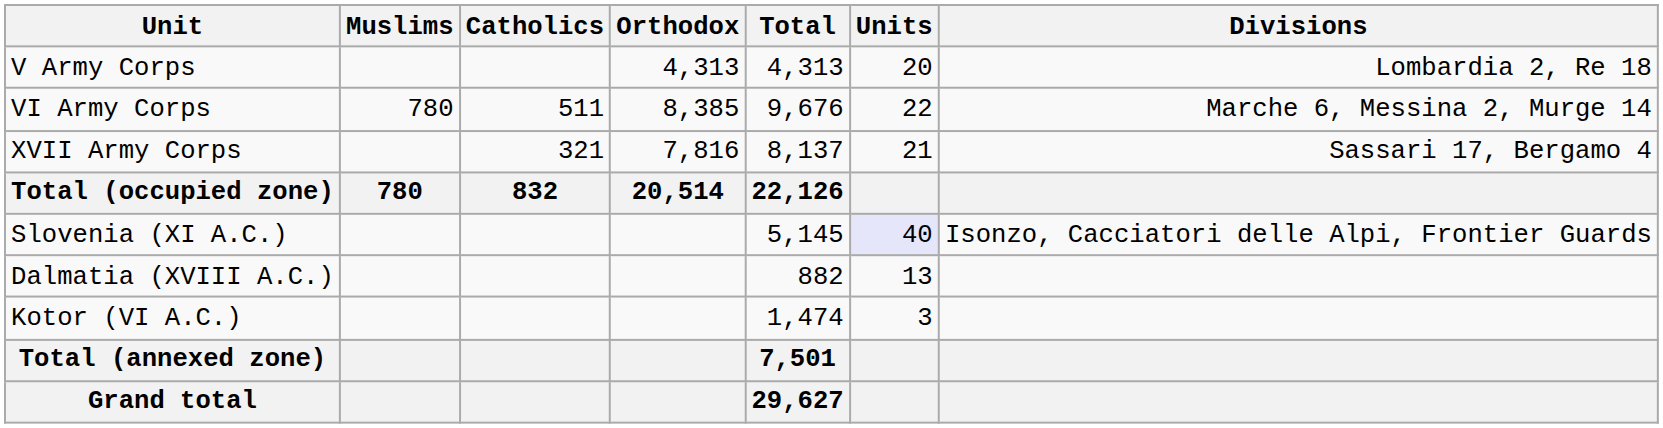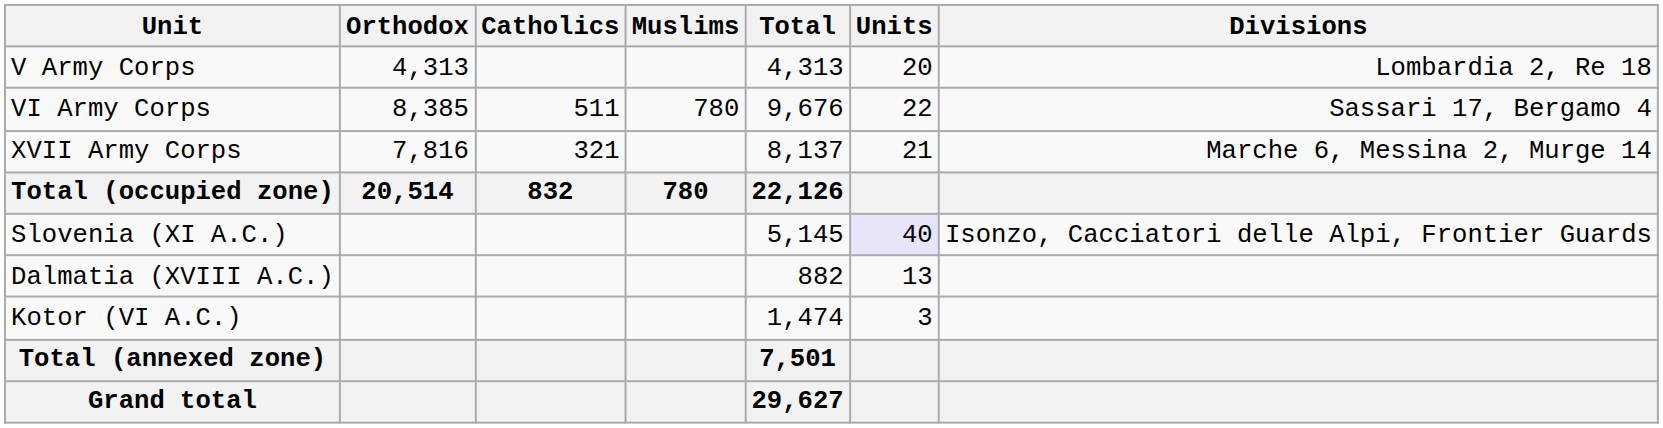columns swapped: Orthodox <-> Muslims
VI Army Corps | Divisions: Marche 6, Messina 2, Murge 14 -> Sassari 17, Bergamo 4
XVII Army Corps | Divisions: Sassari 17, Bergamo 4 -> Marche 6, Messina 2, Murge 14
